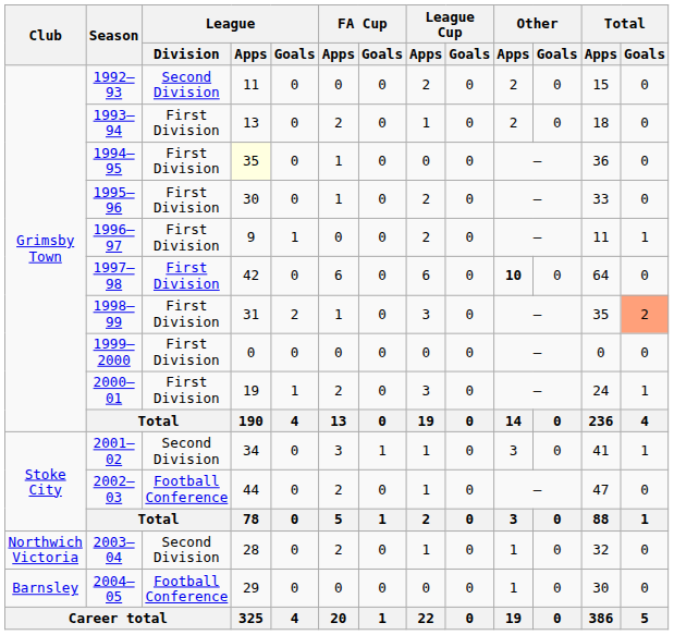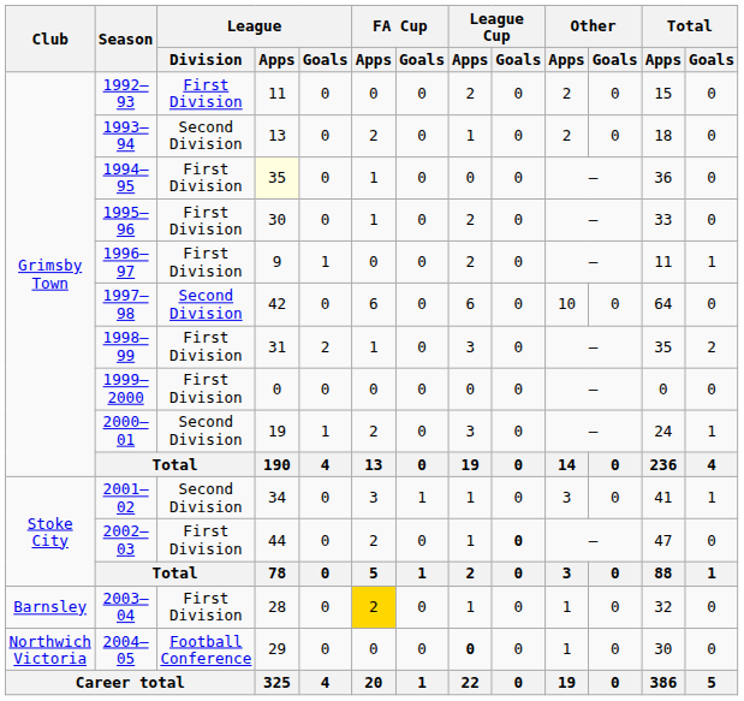1992–93 | League / Division: Second Division -> First Division
1993–94 | League / Division: First Division -> Second Division
1997–98 | League / Division: First Division -> Second Division
1997–98 | Other / Apps: bold -> normal
1998–99 | Total / Goals: lightsalmon background -> no background
2000–01 | League / Division: First Division -> Second Division
2002–03 | League / Division: Football Conference -> First Division
2002–03 | League Cup / Goals: normal -> bold
2003–04 | Club: Northwich Victoria -> Barnsley
2003–04 | League / Division: Second Division -> First Division
2003–04 | FA Cup / Apps: no background -> gold background
2004–05 | Club: Barnsley -> Northwich Victoria
2004–05 | League Cup / Apps: normal -> bold
